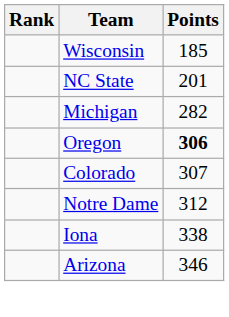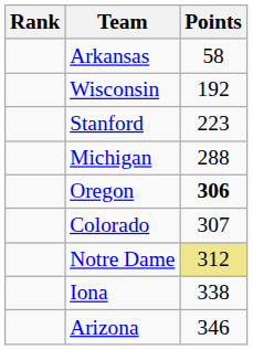+ row: Arkansas | 58
Wisconsin | Points: 185 -> 192
- row: NC State | 201
+ row: Stanford | 223
Michigan | Points: 282 -> 288
Notre Dame | Points: no background -> khaki background
